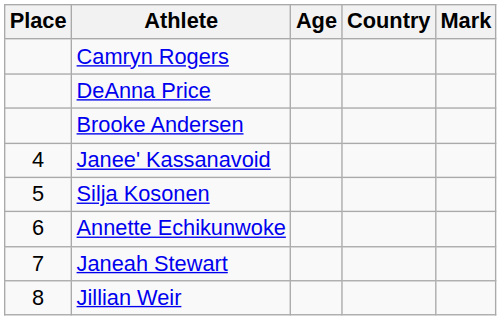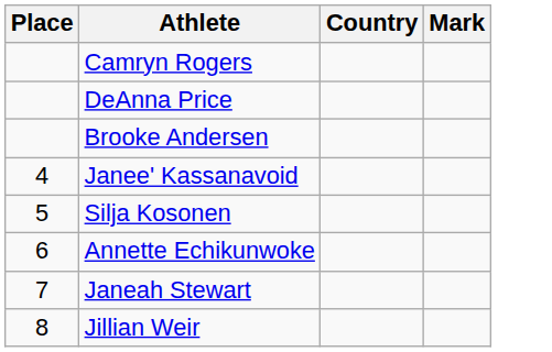- column: Age
